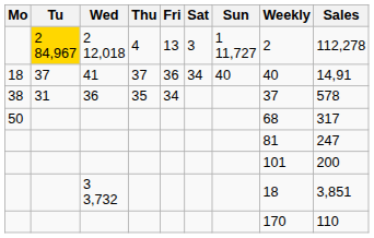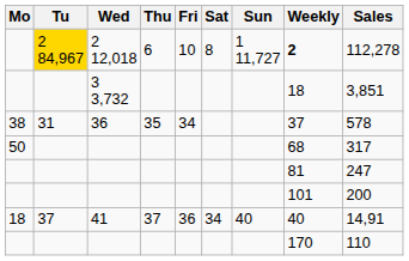2 12,018 | Thu: 4 -> 6
2 12,018 | Fri: 13 -> 10
2 12,018 | Sat: 3 -> 8
2 12,018 | Weekly: normal -> bold
rows swapped: 41 <-> 3 3,732
